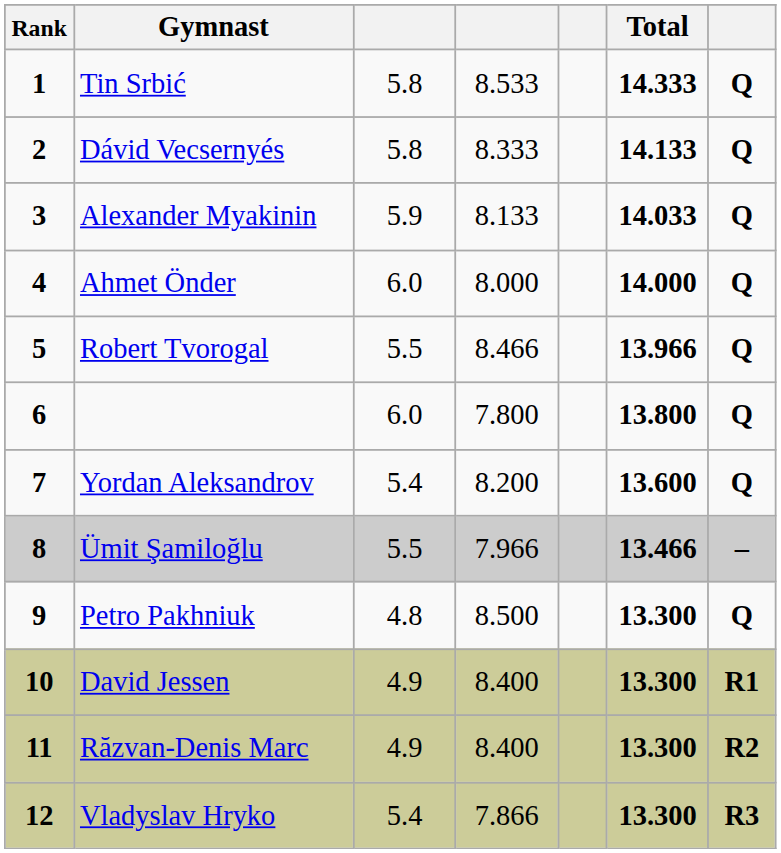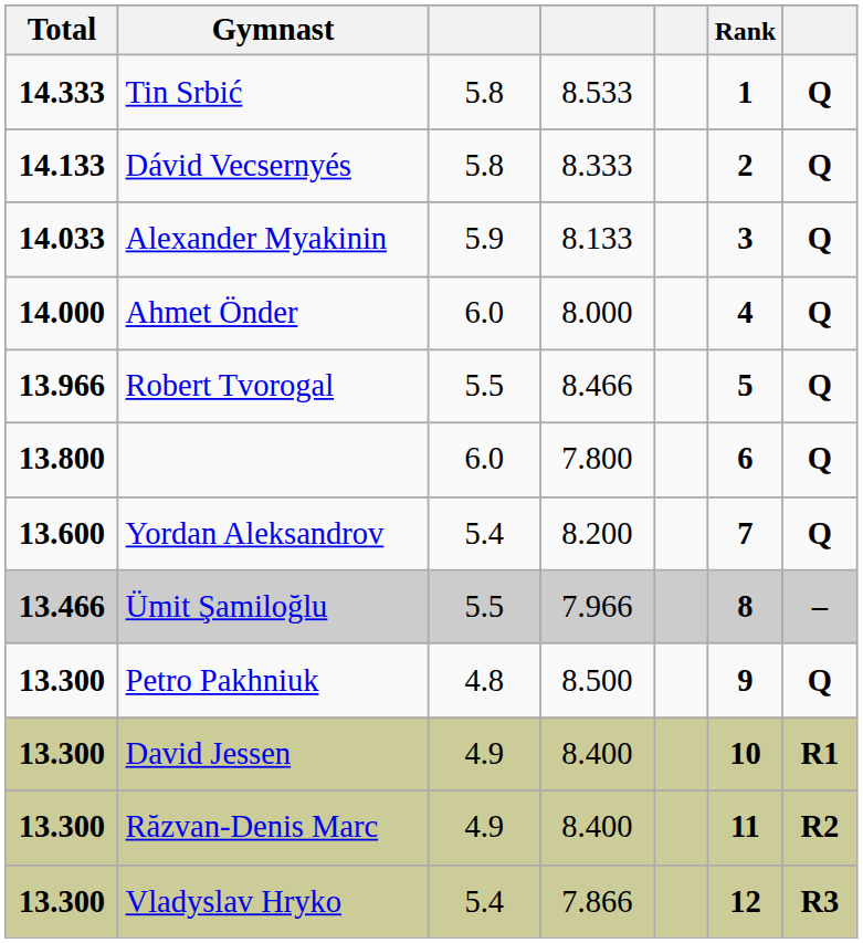columns swapped: Rank <-> Total
